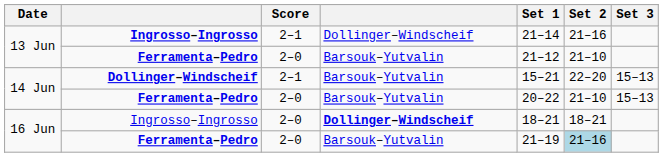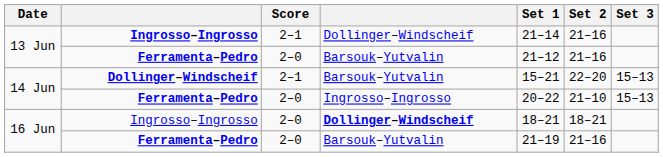13 Jun / Ferramenta–Pedro | Set 2: 21–10 -> 21–16
14 Jun / Ferramenta–Pedro | column 4: Barsouk–Yutvalin -> Ingrosso–Ingrosso
16 Jun / Ferramenta–Pedro | Set 2: lightblue background -> no background
